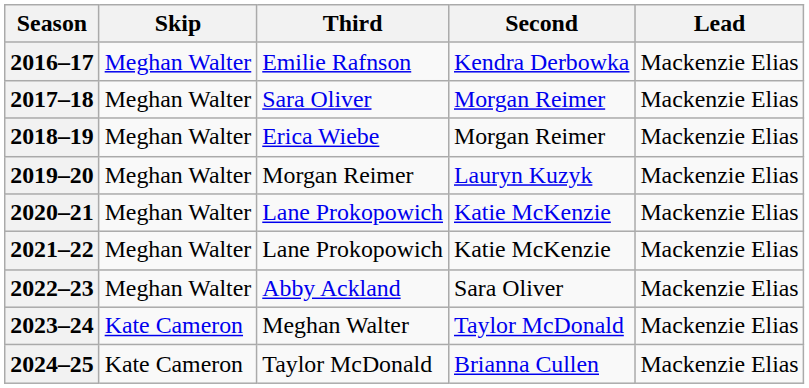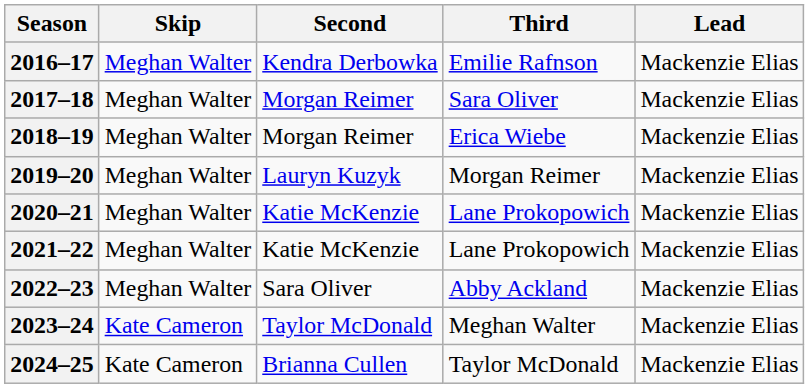columns swapped: Third <-> Second
